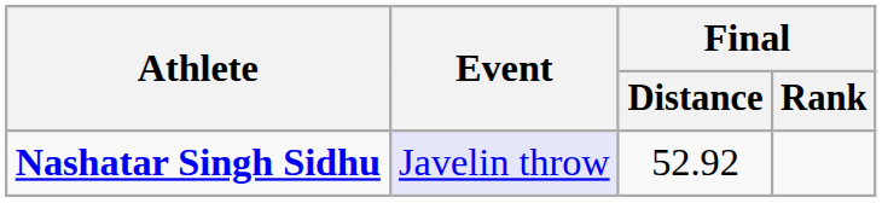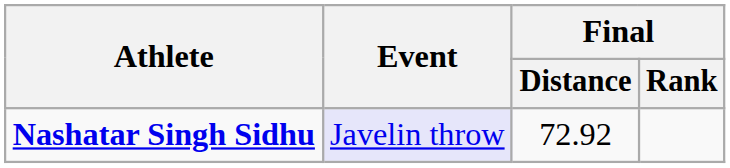Nashatar Singh Sidhu | Final / Distance: 52.92 -> 72.92
